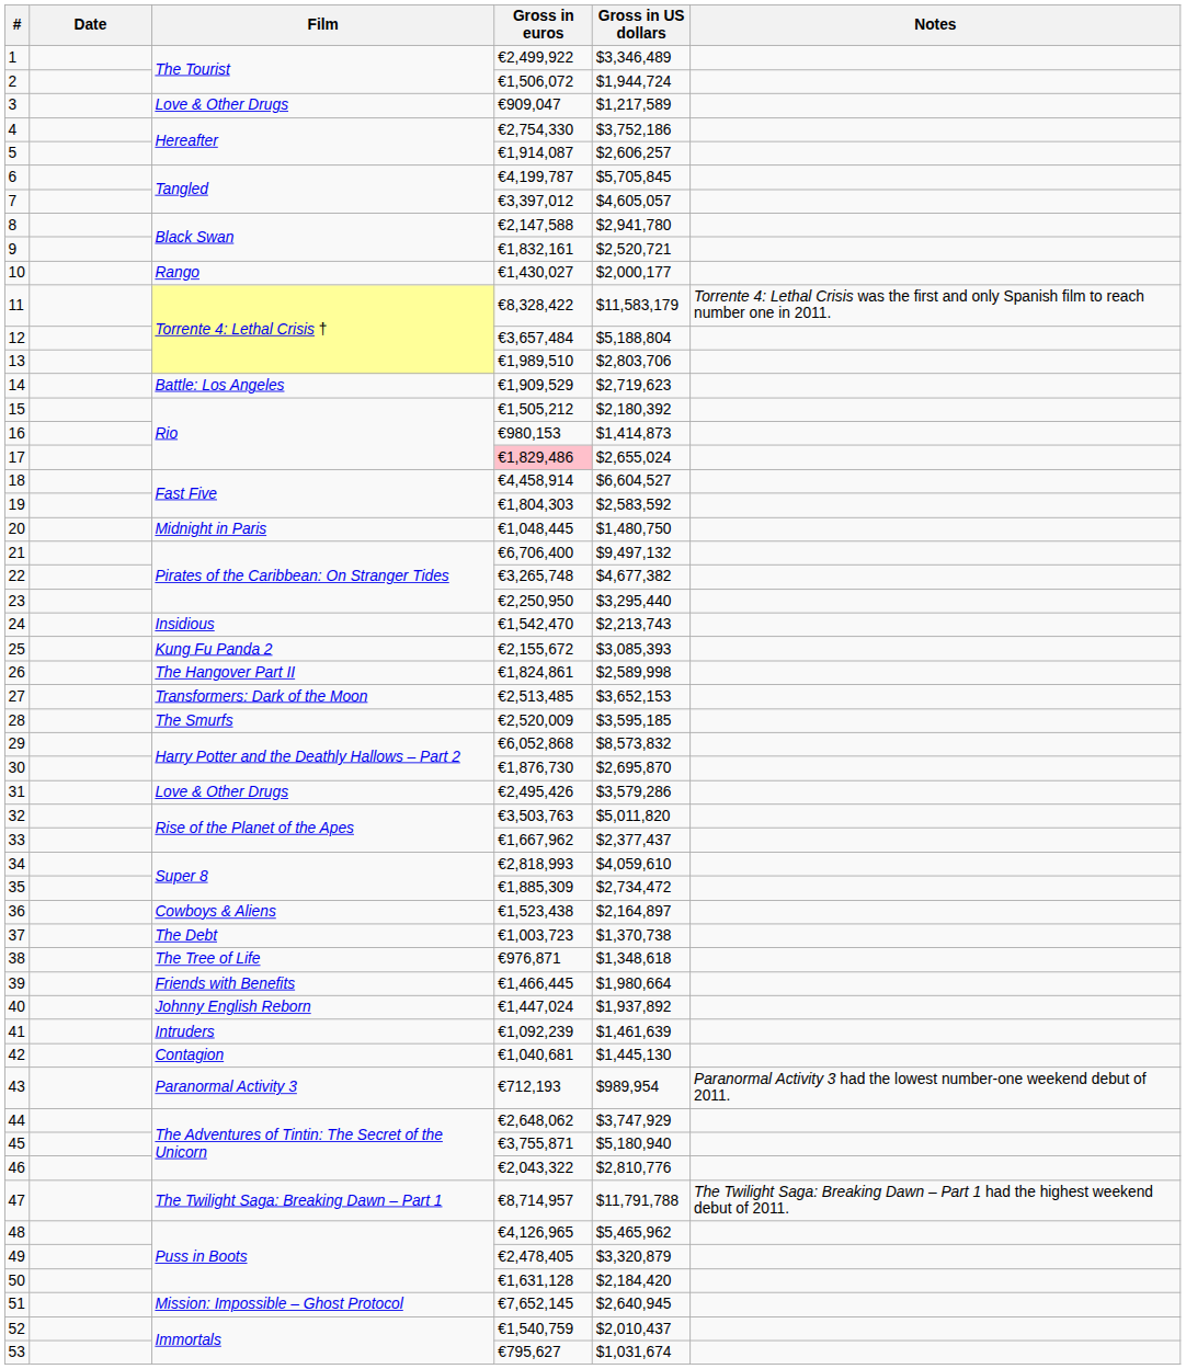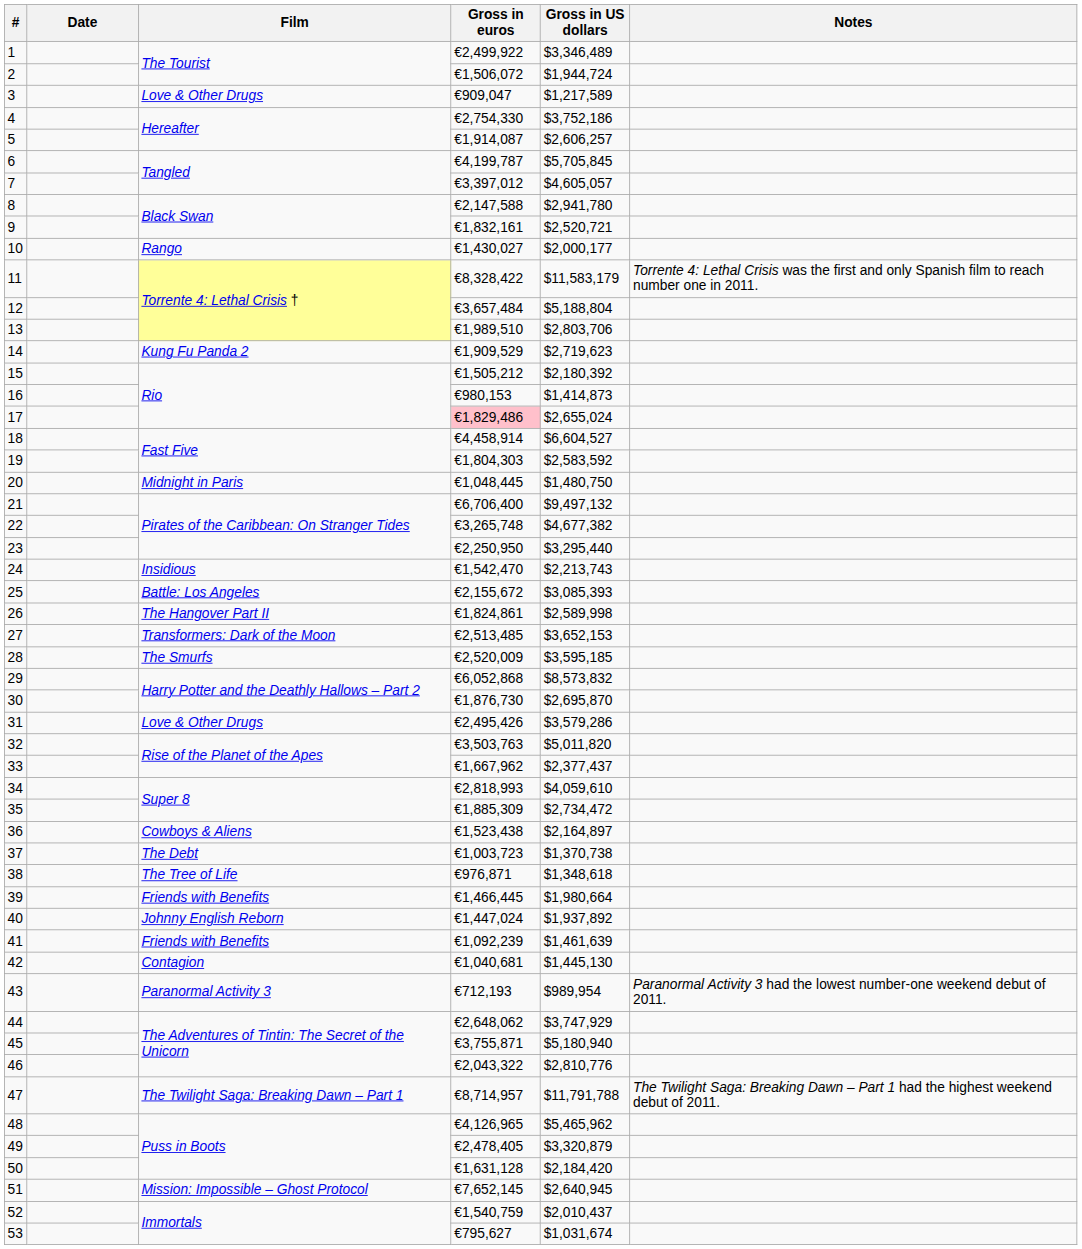14 | Film: Battle: Los Angeles -> Kung Fu Panda 2
25 | Film: Kung Fu Panda 2 -> Battle: Los Angeles
41 | Film: Intruders -> Friends with Benefits
